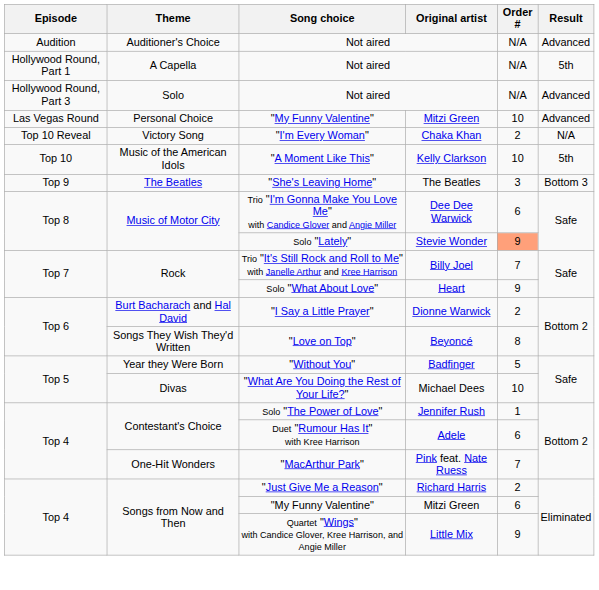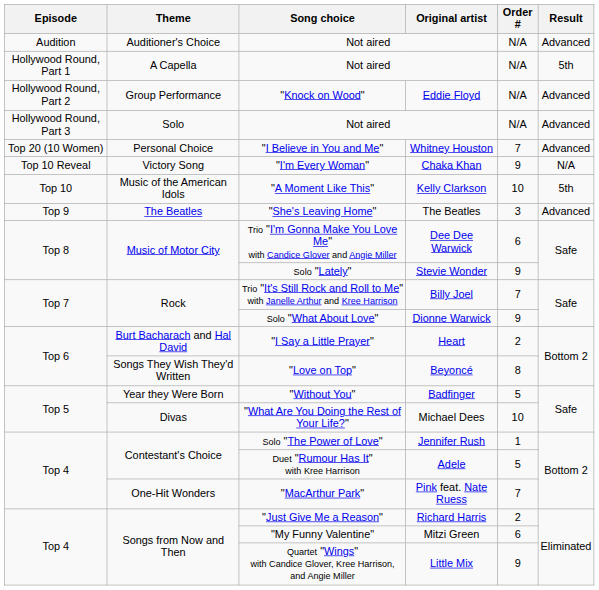+ row: Hollywood Round, Part 2 | Group Performance | "Knock on Wood" | Eddie Floyd | N/A | Advanced
- row: Las Vegas Round | Personal Choice | "My Funny Valentine" | Mitzi Green | 10 | Advanced
+ row: Top 20 (10 Women) | Personal Choice | "I Believe in You and Me" | Whitney Houston | 7 | Advanced
"I'm Every Woman" | Order #: 2 -> 9
"She's Leaving Home" | Result: Bottom 3 -> Advanced
Solo "Lately" | Order #: lightsalmon background -> no background
Solo "What About Love" | Original artist: Heart -> Dionne Warwick
"I Say a Little Prayer" | Original artist: Dionne Warwick -> Heart
Duet "Rumour Has It" with Kree Harrison | Order #: 6 -> 5
